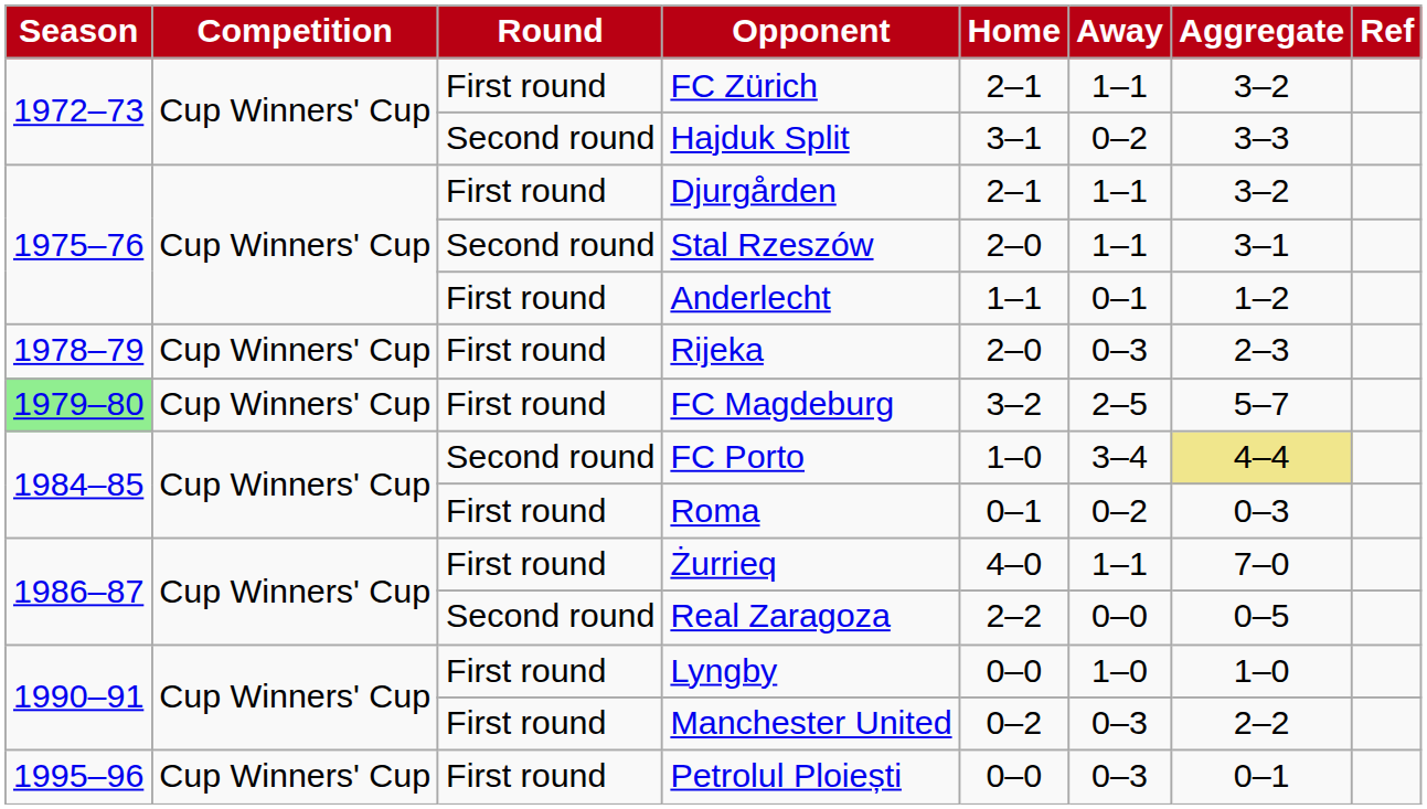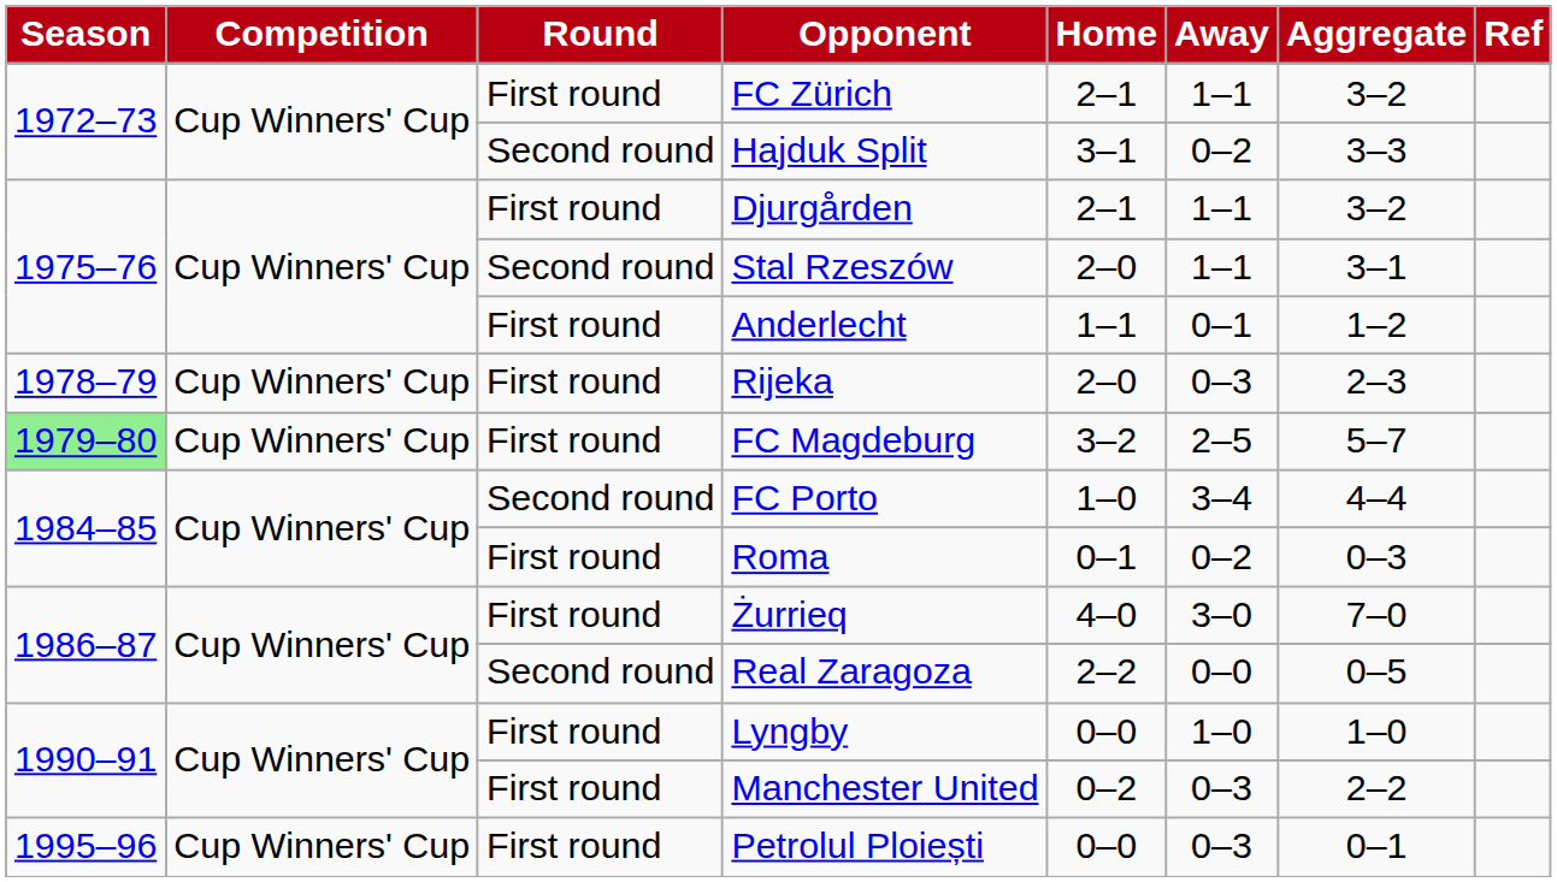FC Porto | Aggregate: khaki background -> no background
Żurrieq | Away: 1–1 -> 3–0
